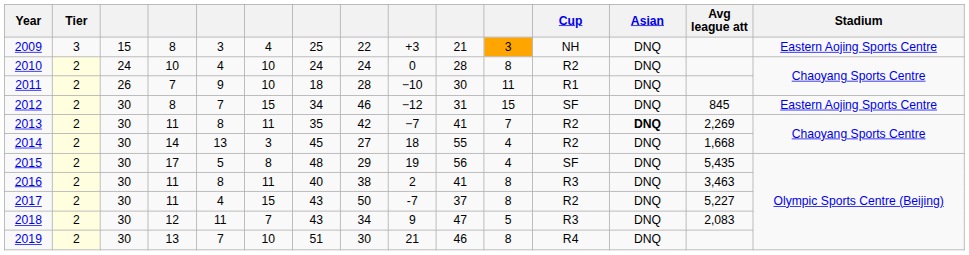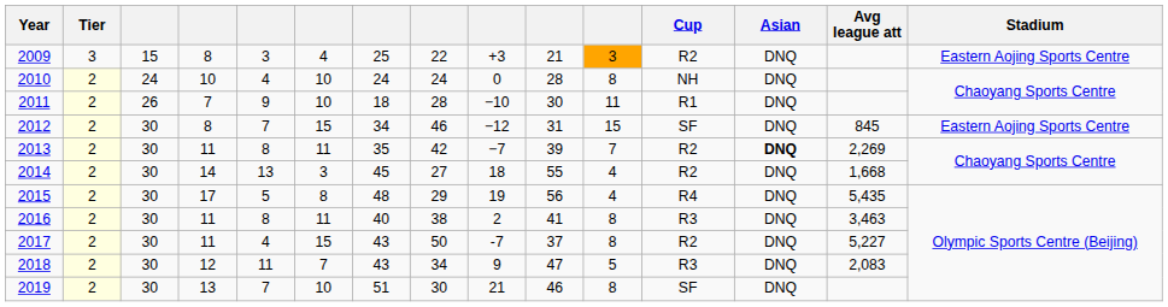2009 | Cup: NH -> R2
2010 | Cup: R2 -> NH
2013 | column 10: 41 -> 39
2015 | Cup: SF -> R4
2019 | Cup: R4 -> SF
